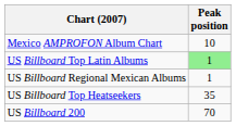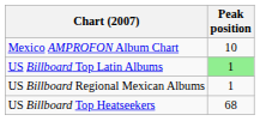US Billboard Top Heatseekers | Peak position: 35 -> 68
- row: US Billboard 200 | 70
